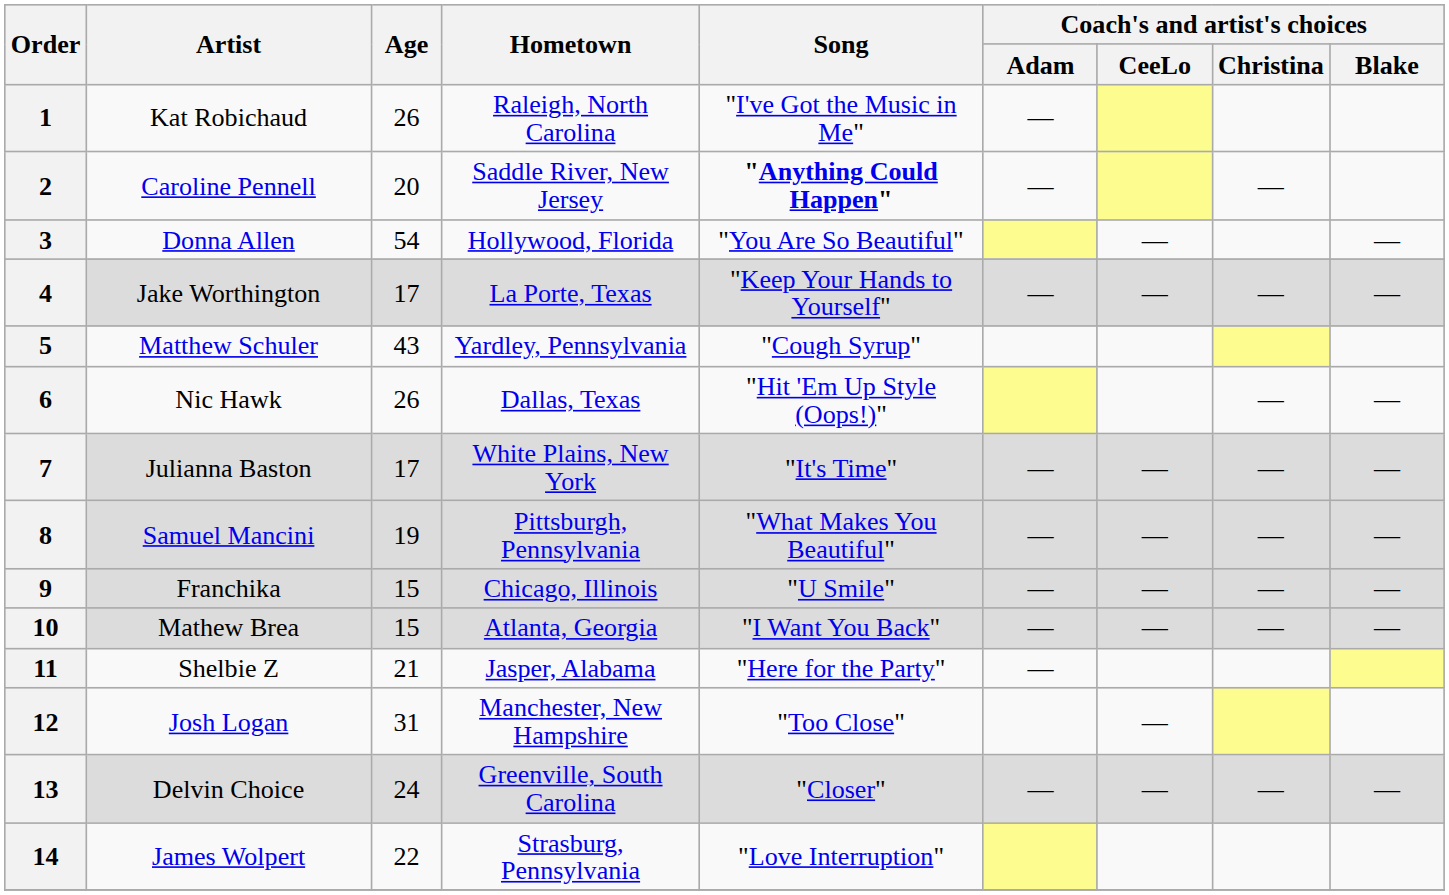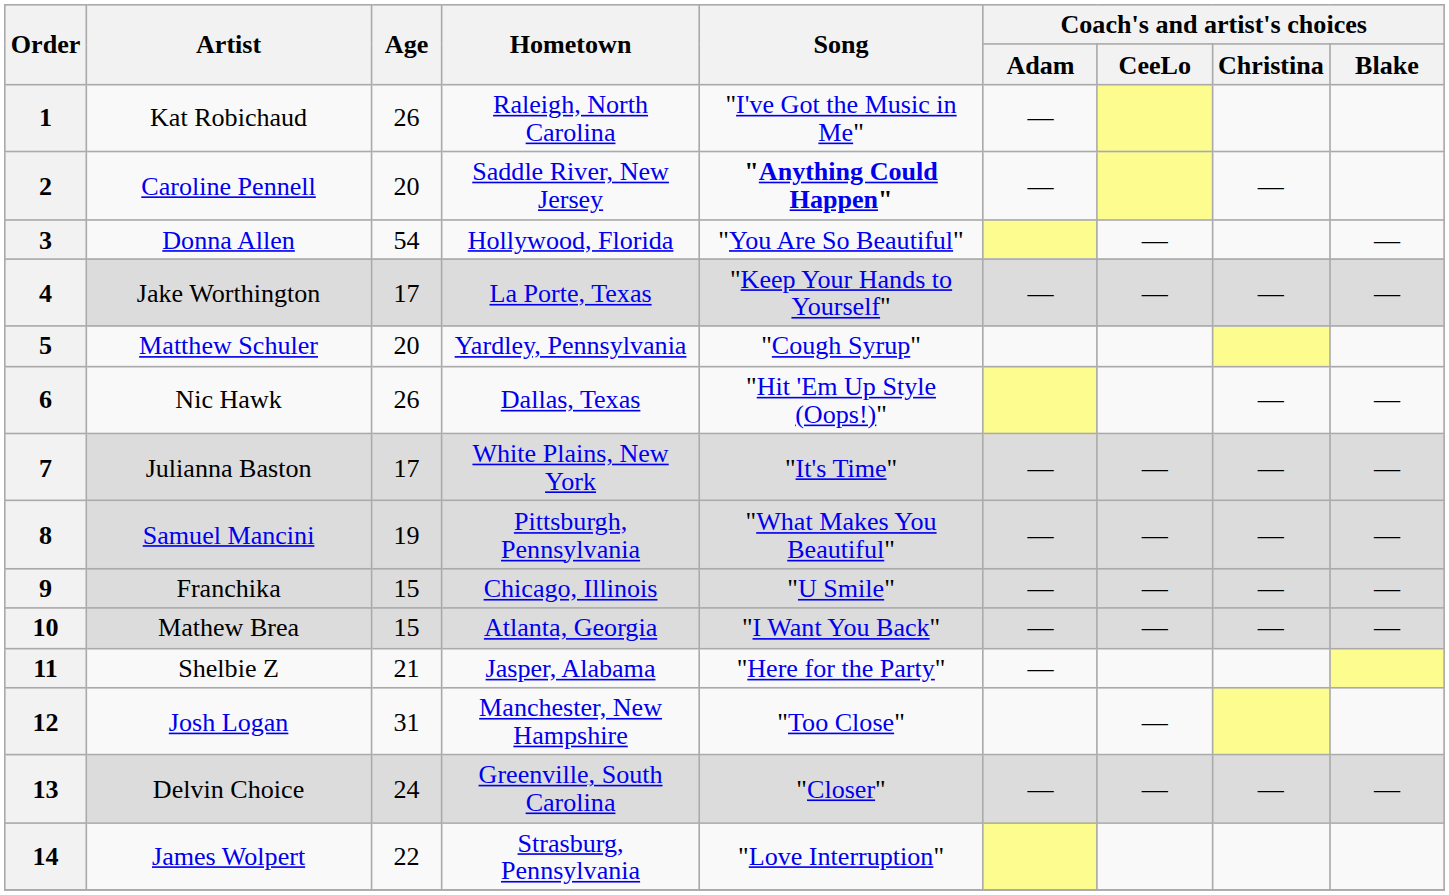5 | Age: 43 -> 20
